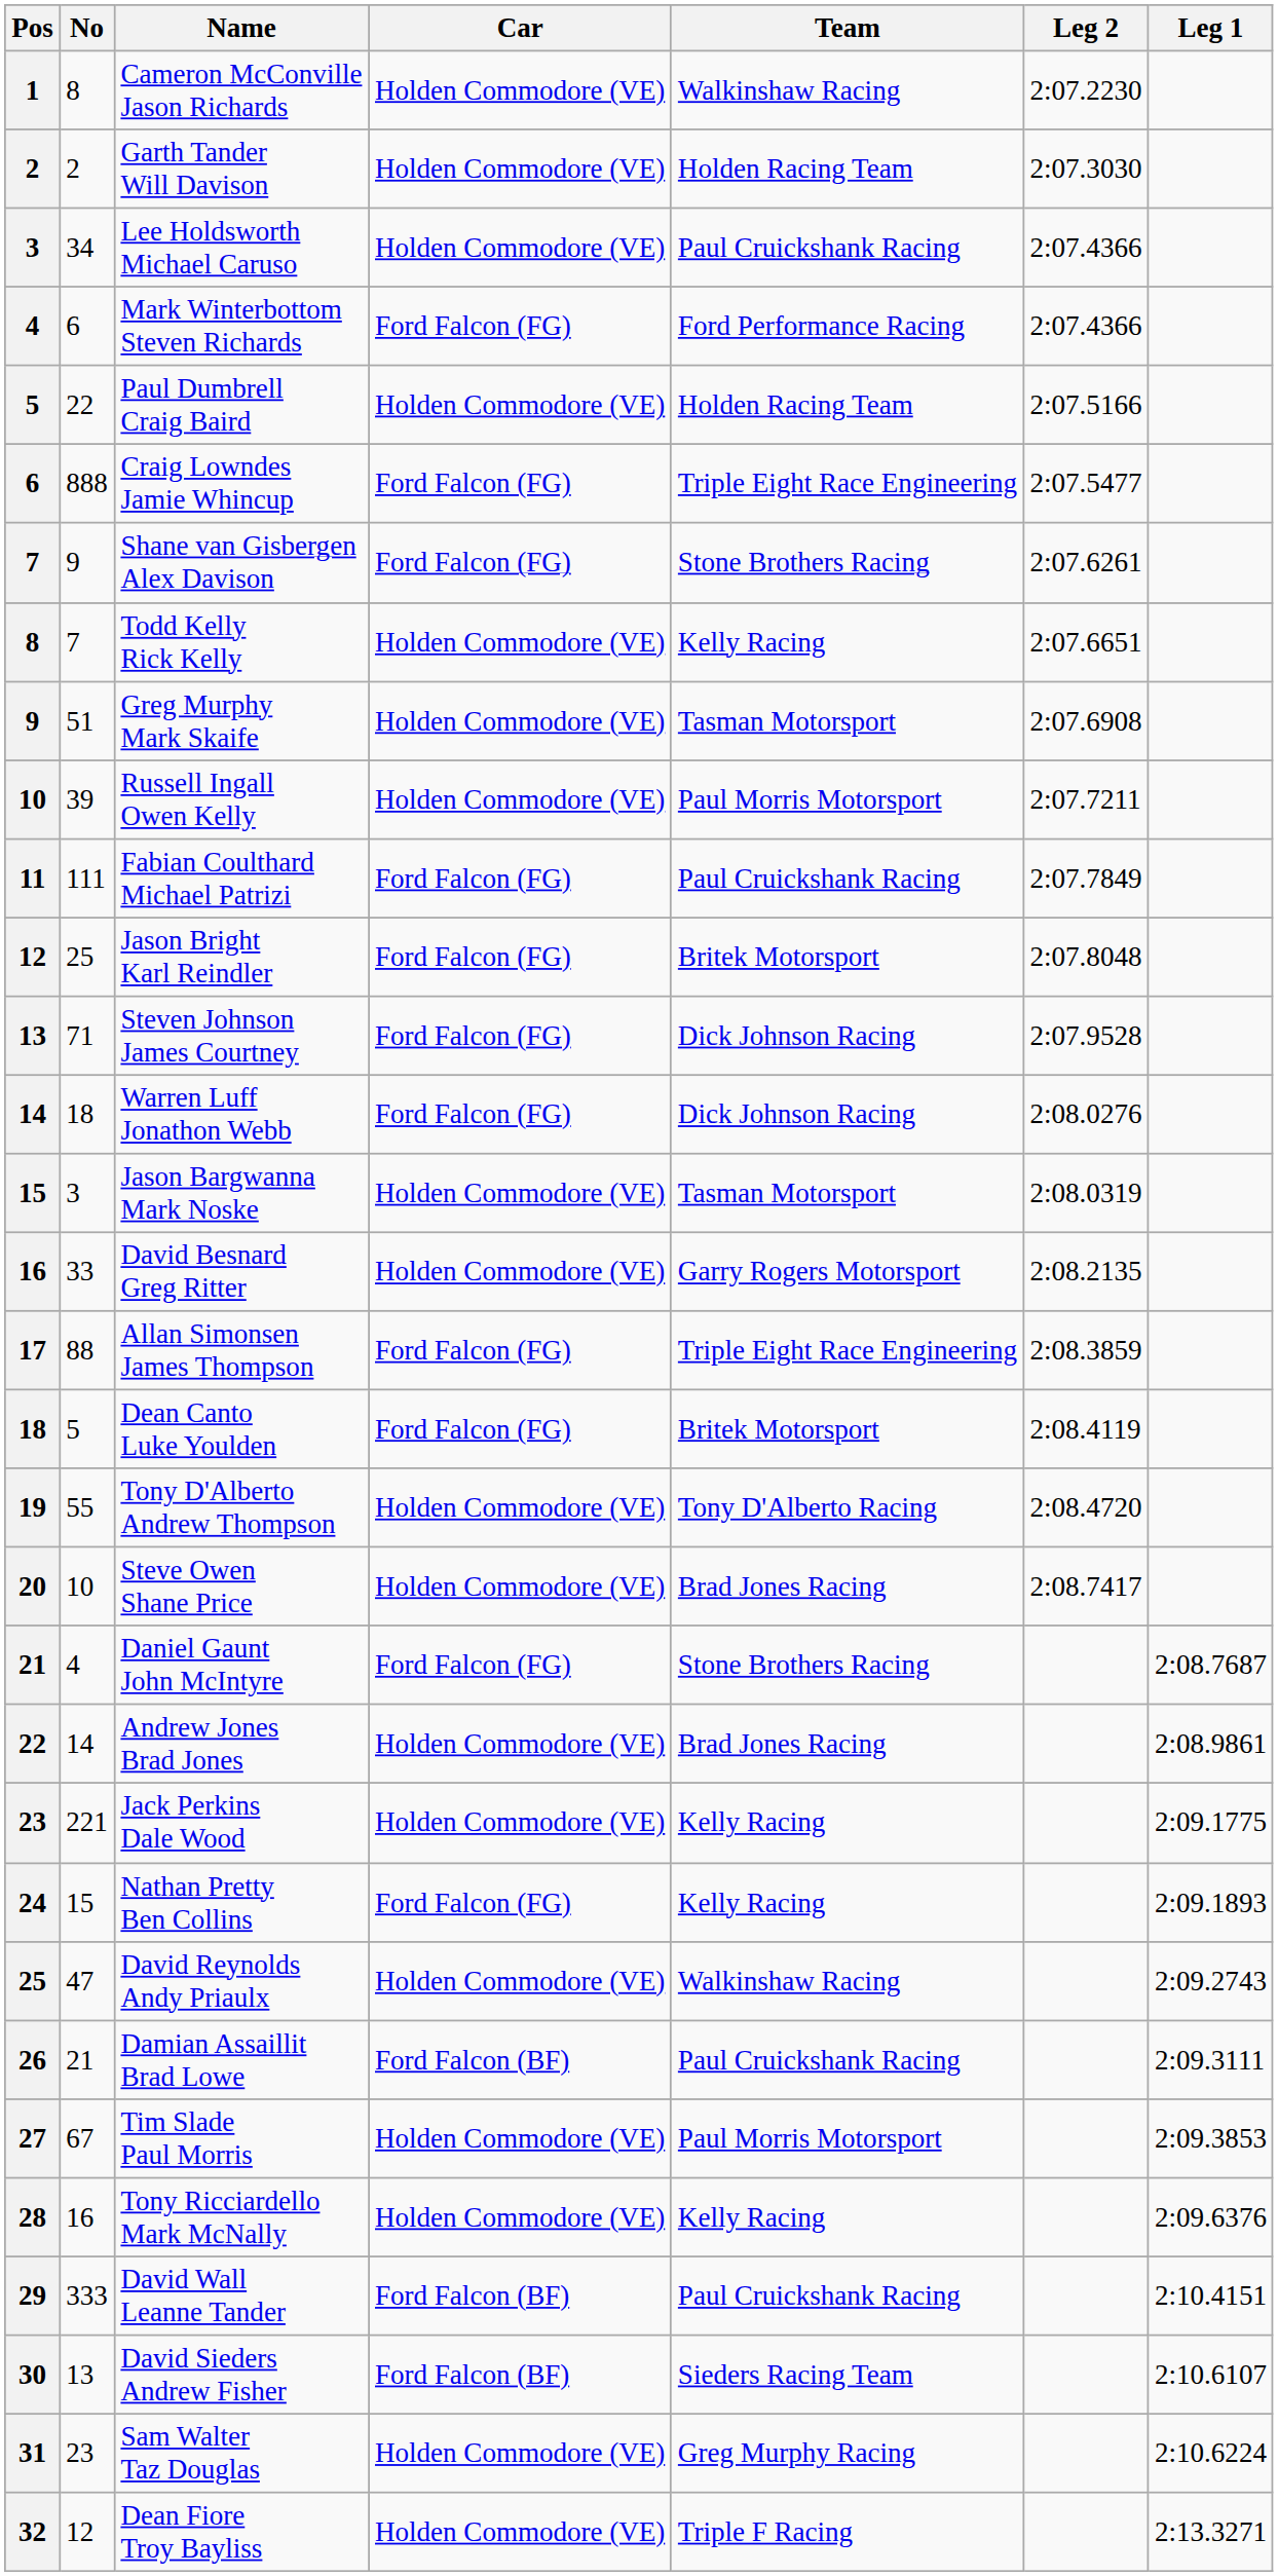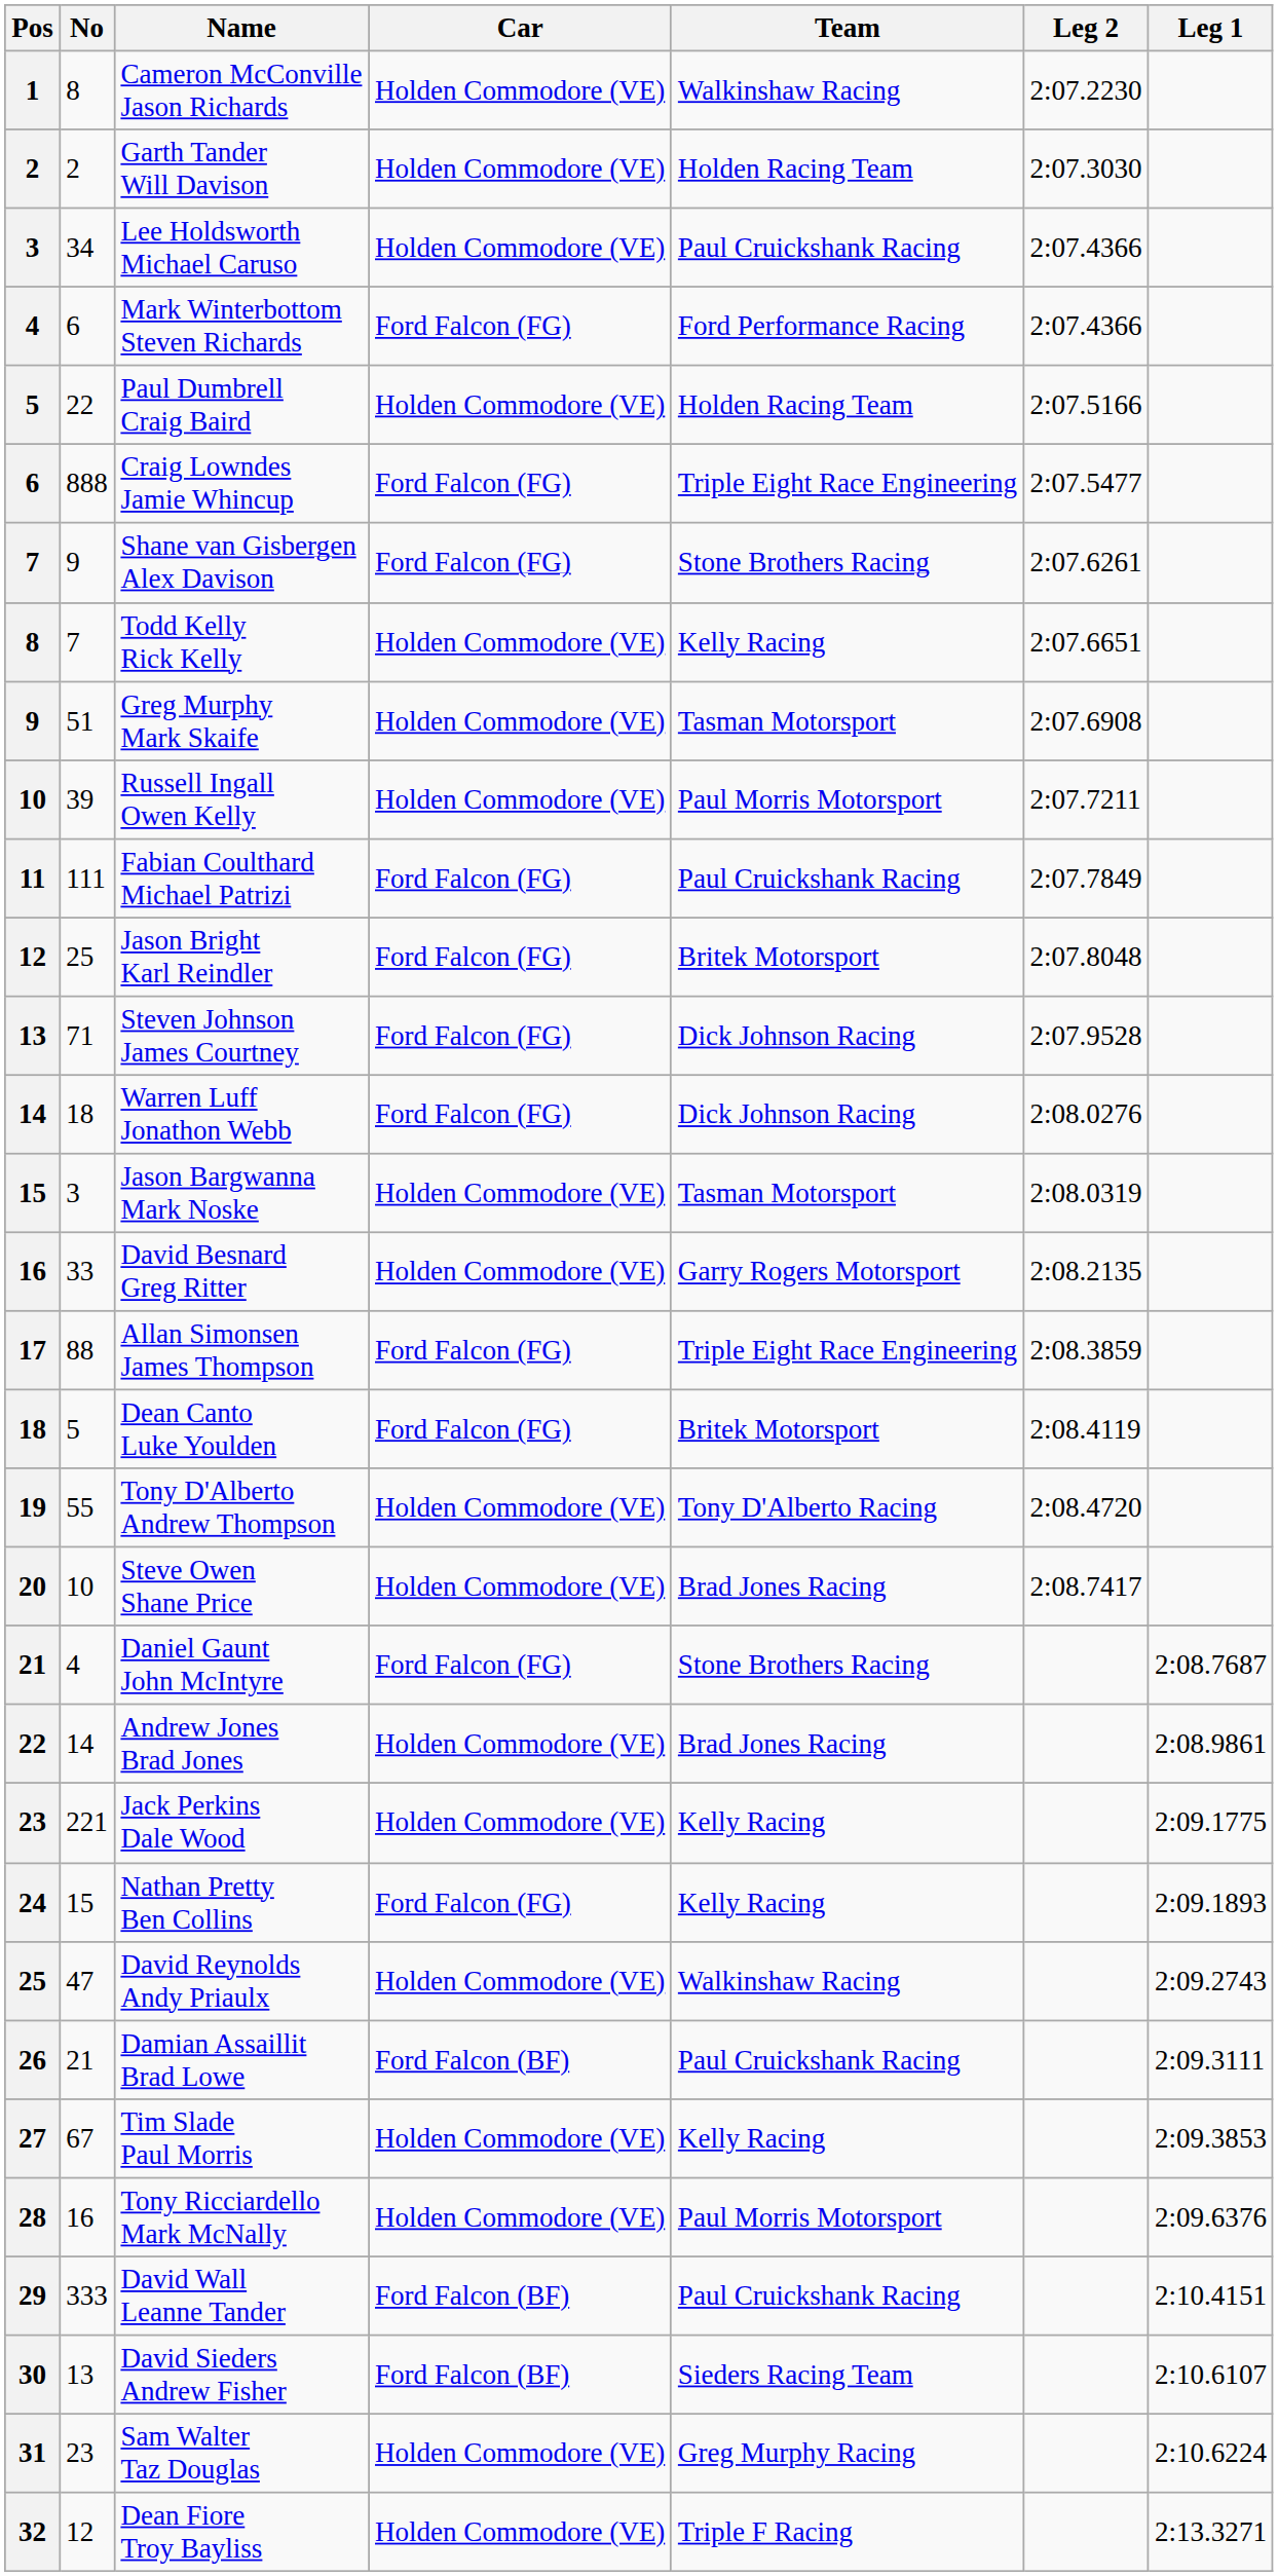Tim Slade Paul Morris | Team: Paul Morris Motorsport -> Kelly Racing
Tony Ricciardello Mark McNally | Team: Kelly Racing -> Paul Morris Motorsport
